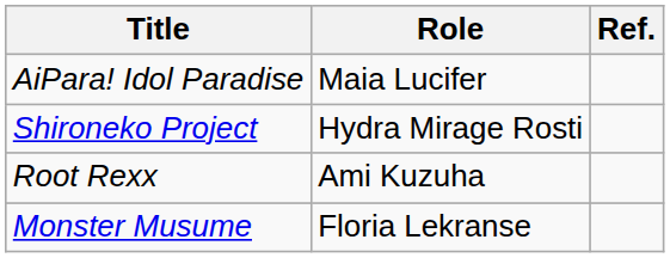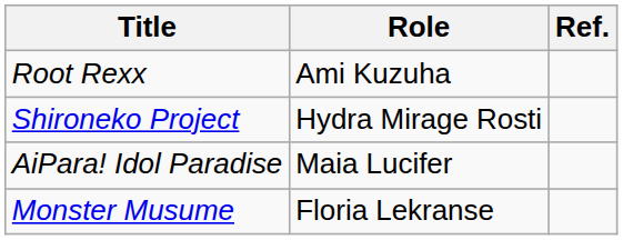rows swapped: AiPara! Idol Paradise <-> Root Rexx
